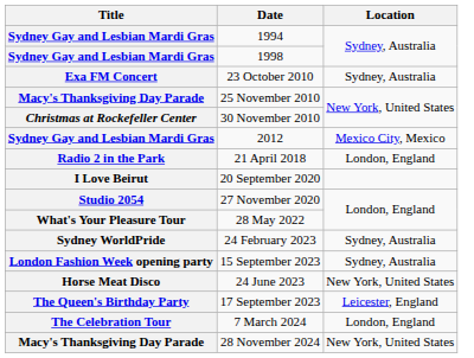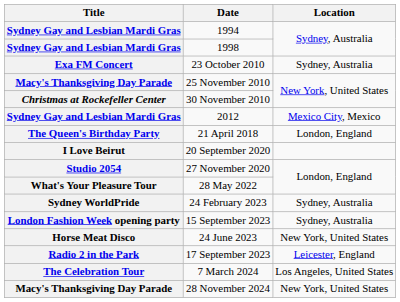21 April 2018 | Title: Radio 2 in the Park -> The Queen's Birthday Party
17 September 2023 | Title: The Queen's Birthday Party -> Radio 2 in the Park
7 March 2024 | Location: London, England -> Los Angeles, United States
